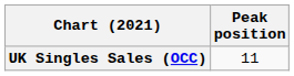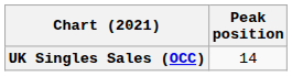UK Singles Sales (OCC) | Peak position: 11 -> 14
